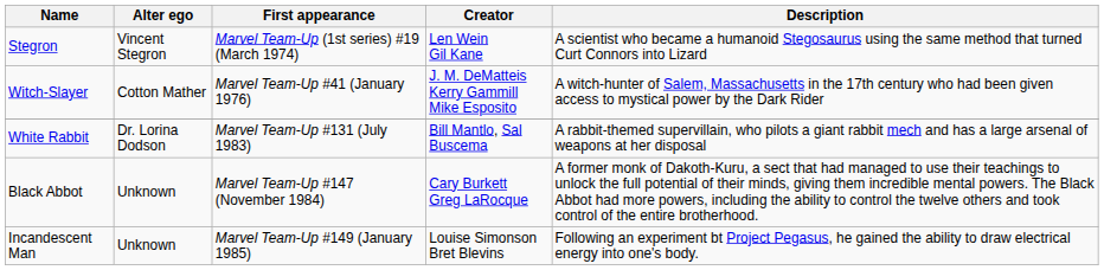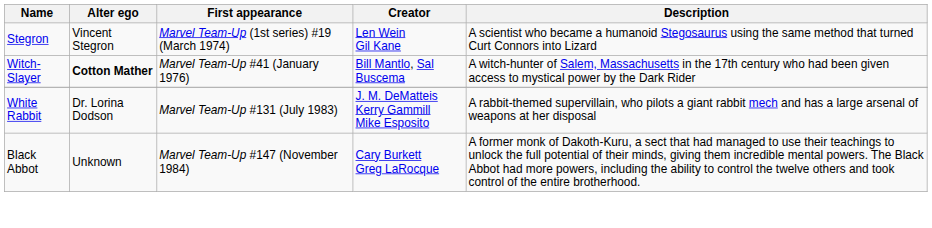Witch-Slayer | Alter ego: normal -> bold
Witch-Slayer | Creator: J. M. DeMatteis Kerry Gammill Mike Esposito -> Bill Mantlo, Sal Buscema
White Rabbit | Creator: Bill Mantlo, Sal Buscema -> J. M. DeMatteis Kerry Gammill Mike Esposito
- row: Incandescent Man | Unknown | Marvel Team-Up #149 (January 1985) | Louise Simonson Bret Blevins | Following an experiment bt Project Pegasus, he gained the ability to draw electrical energy into one's body.
